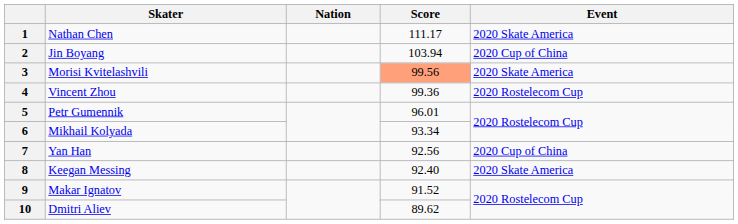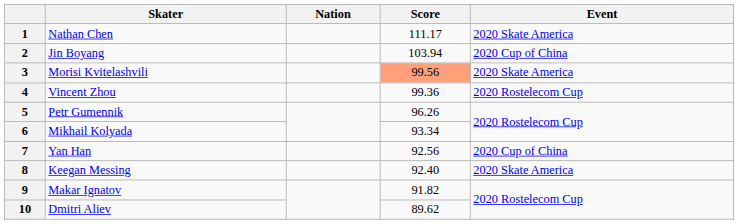5 | Score: 96.01 -> 96.26
9 | Score: 91.52 -> 91.82
